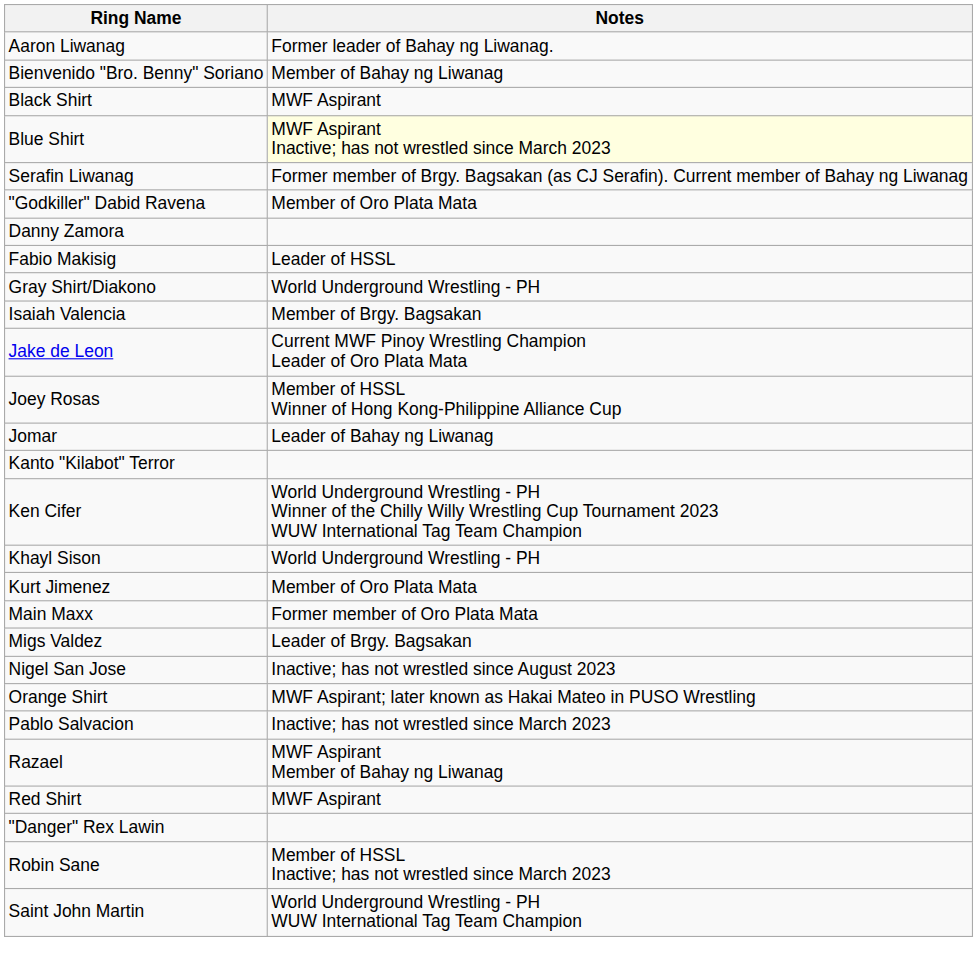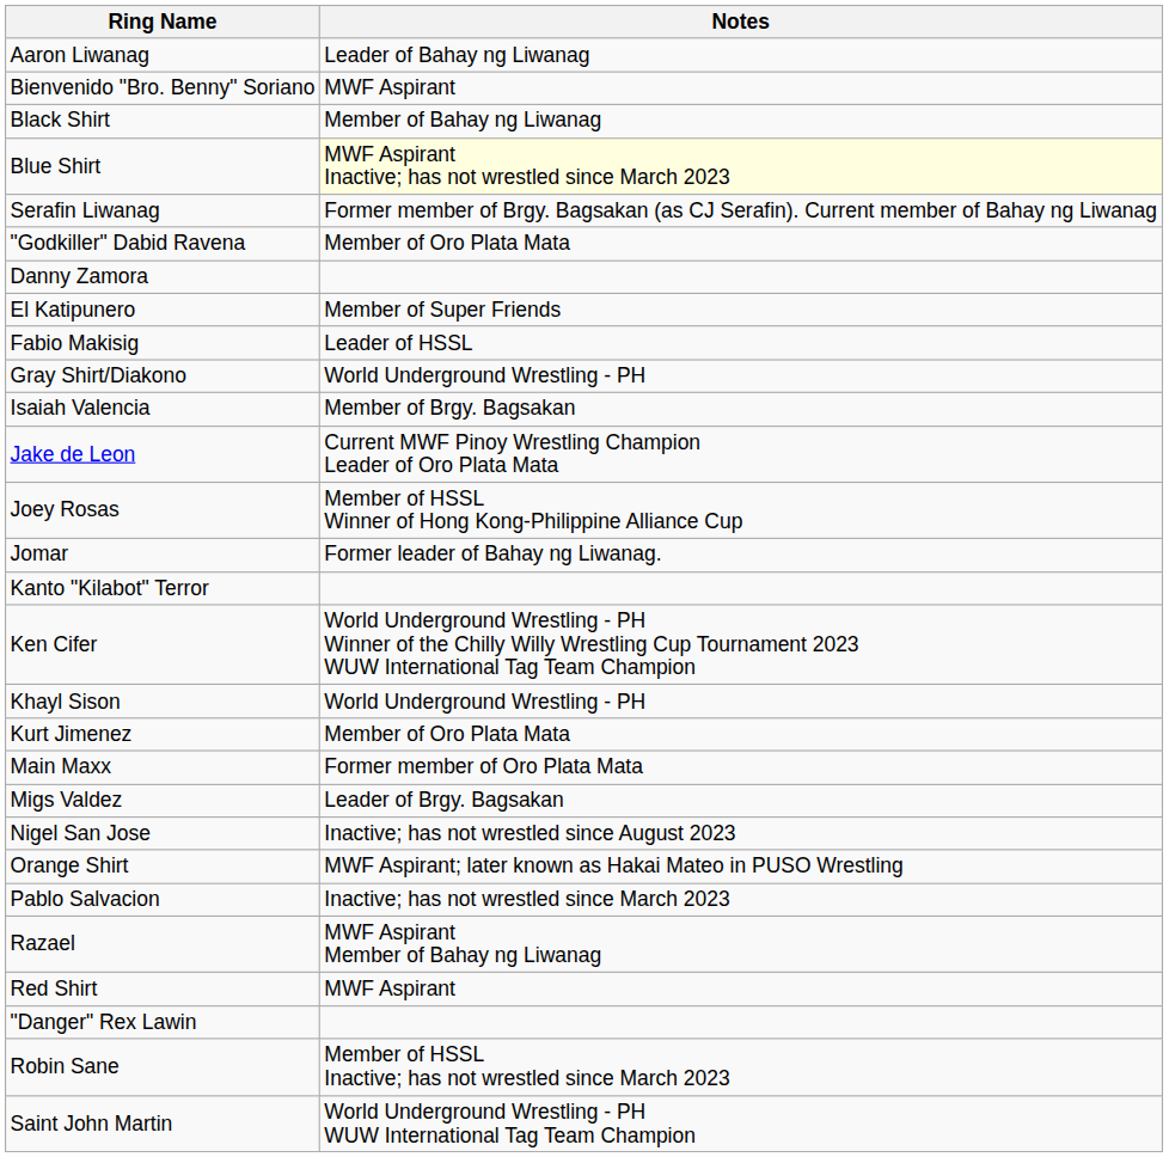Aaron Liwanag | Notes: Former leader of Bahay ng Liwanag. -> Leader of Bahay ng Liwanag
Bienvenido "Bro. Benny" Soriano | Notes: Member of Bahay ng Liwanag -> MWF Aspirant
Black Shirt | Notes: MWF Aspirant -> Member of Bahay ng Liwanag
+ row: El Katipunero | Member of Super Friends
Jomar | Notes: Leader of Bahay ng Liwanag -> Former leader of Bahay ng Liwanag.
